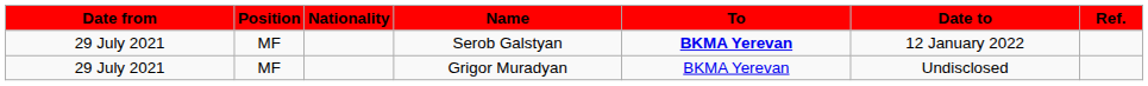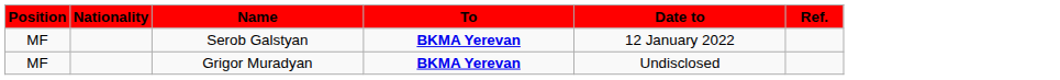- column: Date from | 29 July 2021 | 29 July 2021
Grigor Muradyan | To: normal -> bold
